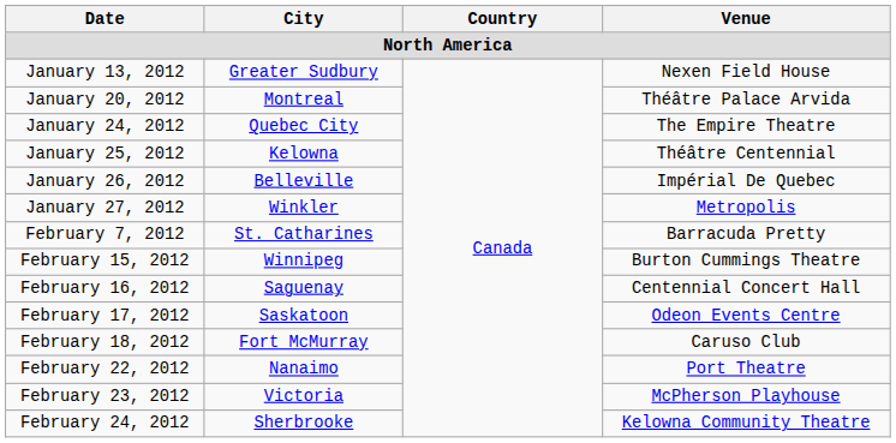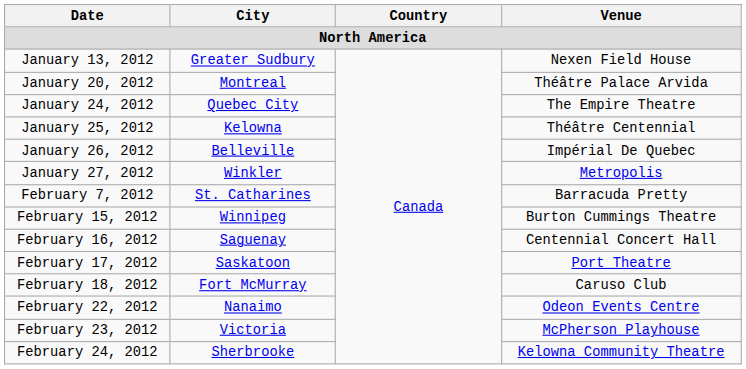February 17, 2012 | Venue: Odeon Events Centre -> Port Theatre
February 22, 2012 | Venue: Port Theatre -> Odeon Events Centre
